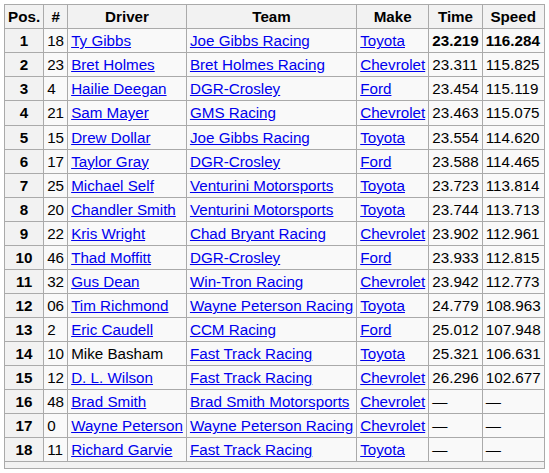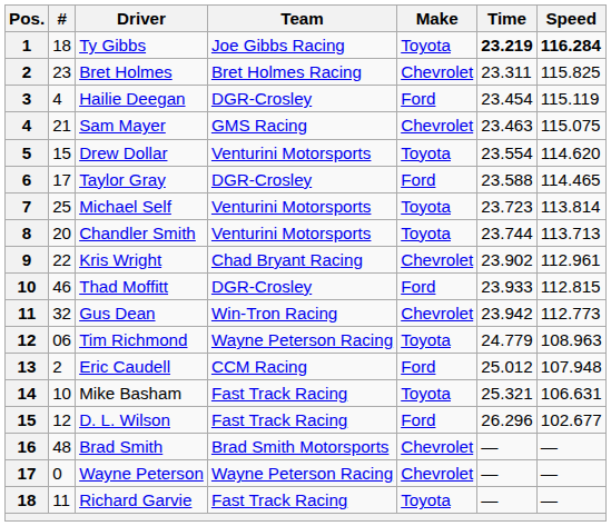Drew Dollar | Team: Joe Gibbs Racing -> Venturini Motorsports
D. L. Wilson | Make: Chevrolet -> Ford
